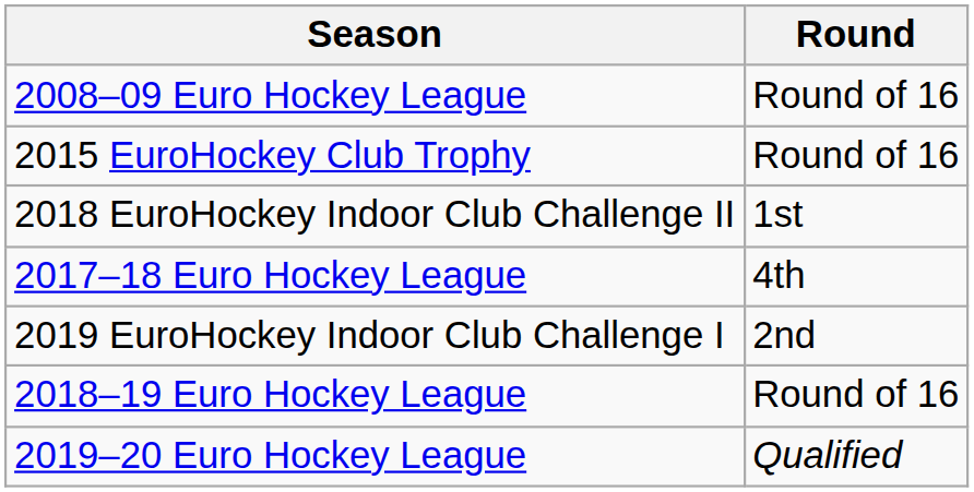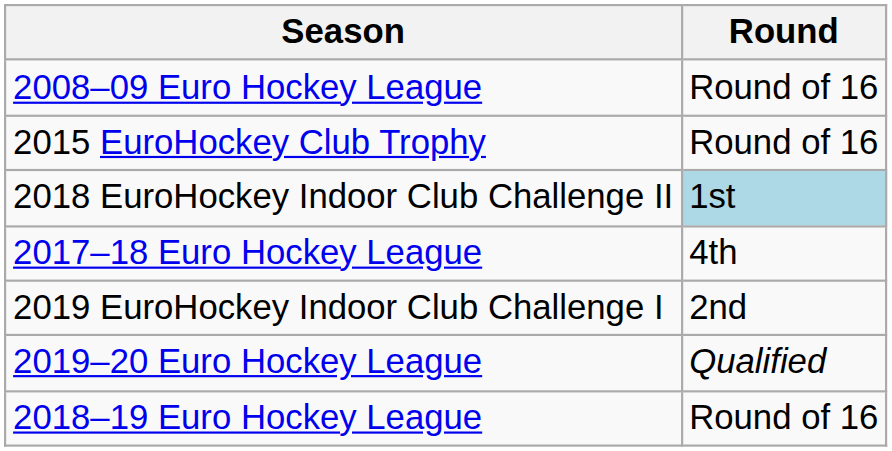2018 EuroHockey Indoor Club Challenge II | Round: no background -> lightblue background
rows swapped: 2018–19 Euro Hockey League <-> 2019–20 Euro Hockey League
